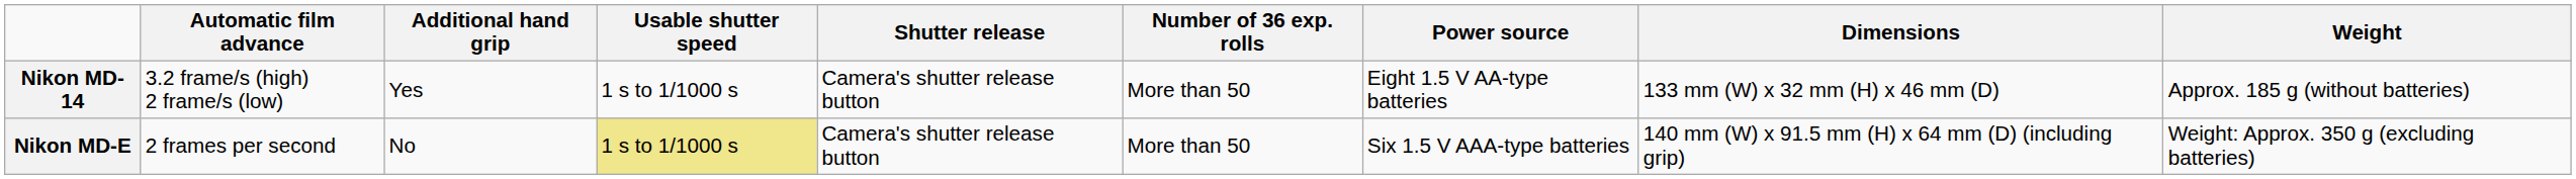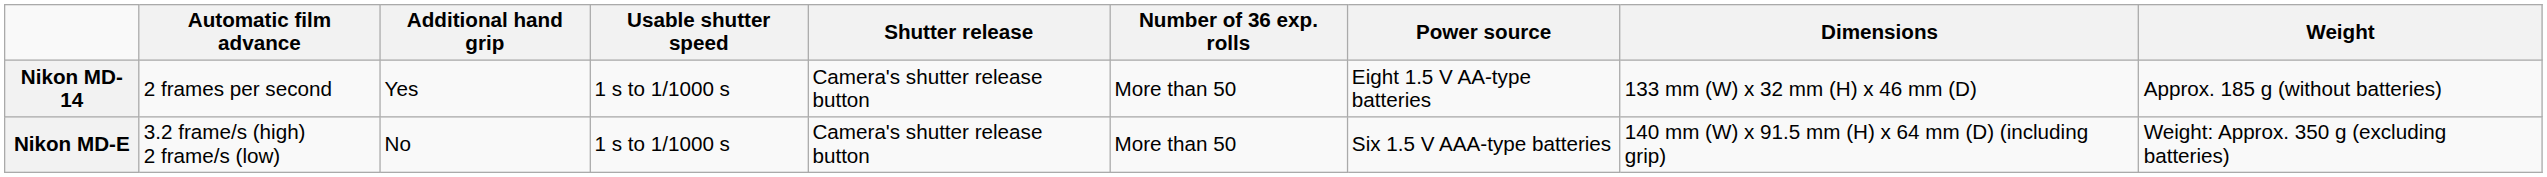Nikon MD-14 | Automatic film advance: 3.2 frame/s (high) 2 frame/s (low) -> 2 frames per second
Nikon MD-E | Automatic film advance: 2 frames per second -> 3.2 frame/s (high) 2 frame/s (low)
Nikon MD-E | Usable shutter speed: khaki background -> no background
